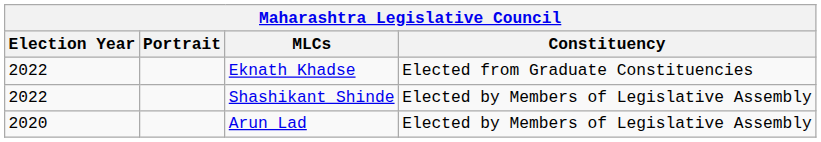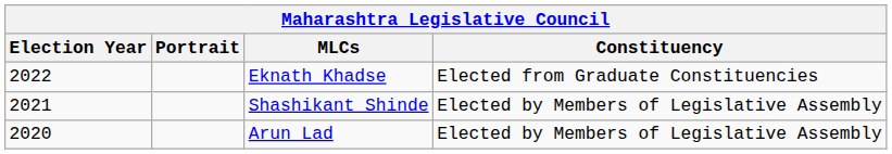Shashikant Shinde | Election Year: 2022 -> 2021
